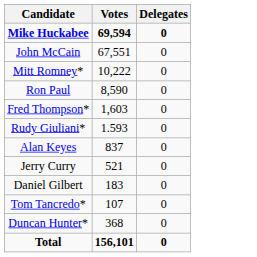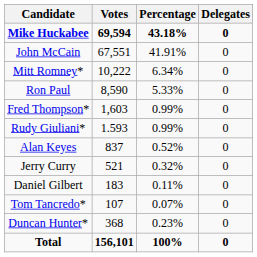+ column: Percentage | 43.18% | 41.91% | 6.34% | 5.33% | 0.99% | 0.99% | 0.52% | 0.32% | 0.11% | 0.07% | 0.23% | 100%
